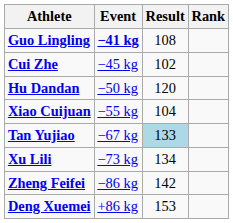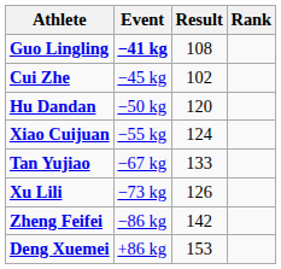Xiao Cuijuan | Result: 104 -> 124
Tan Yujiao | Result: lightblue background -> no background
Xu Lili | Result: 134 -> 126
